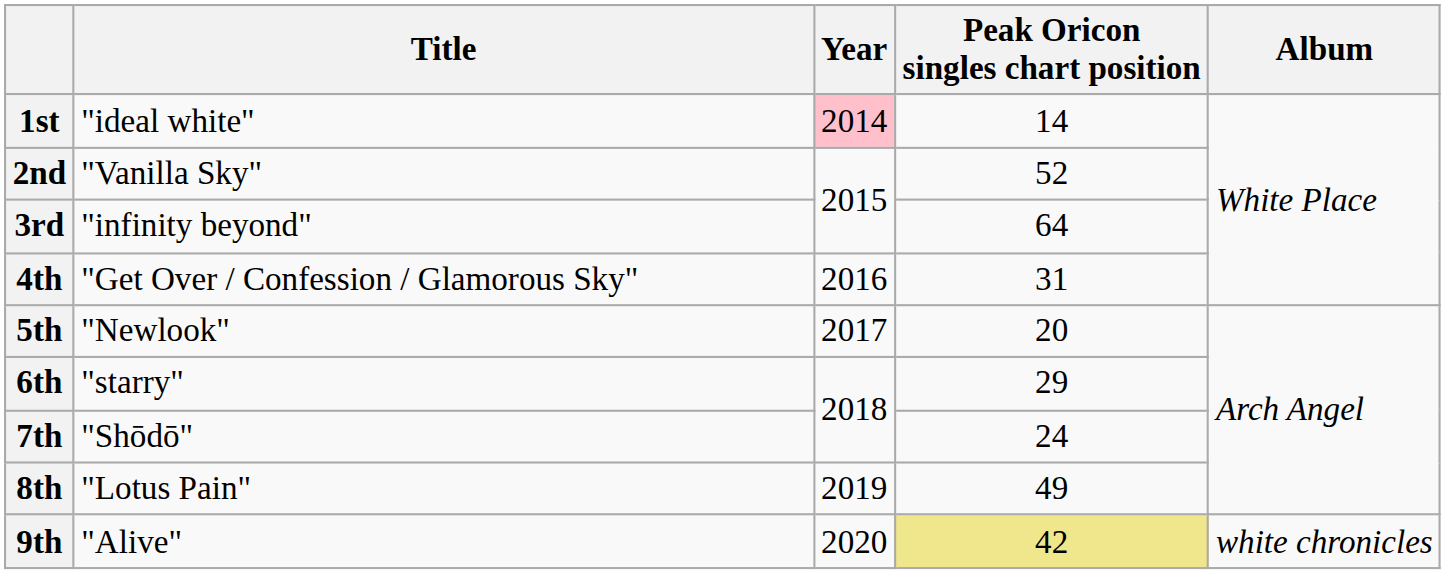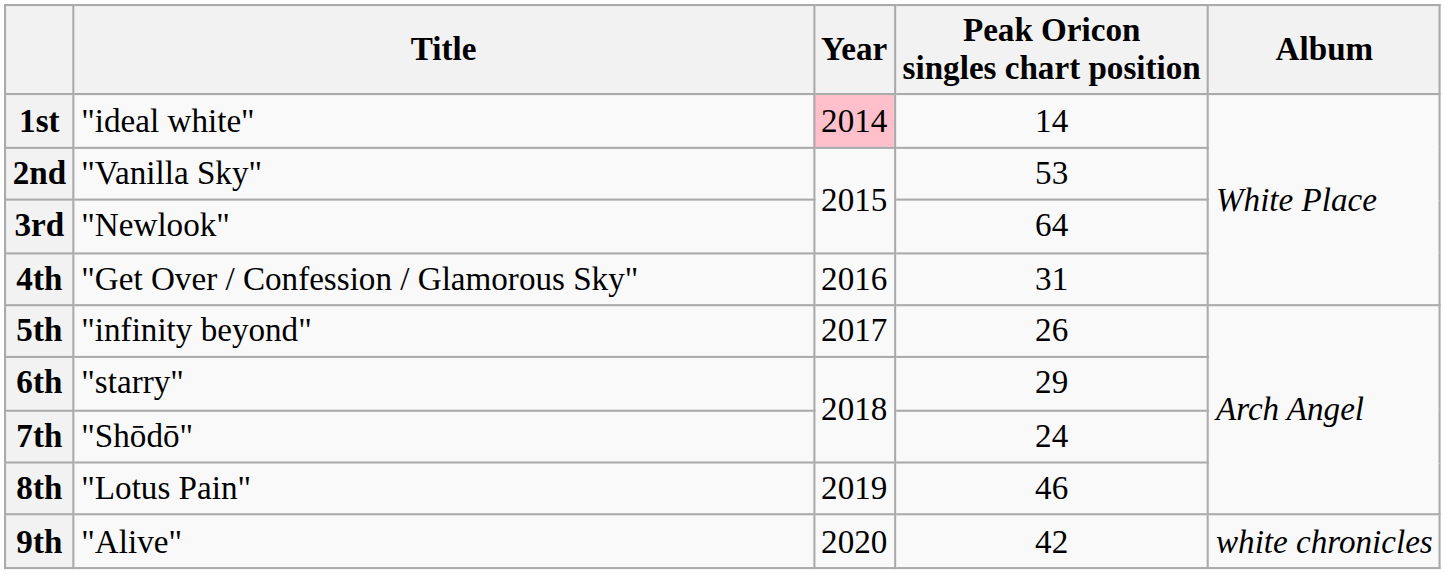2nd | Peak Oricon singles chart position: 52 -> 53
3rd | Title: "infinity beyond" -> "Newlook"
5th | Title: "Newlook" -> "infinity beyond"
5th | Peak Oricon singles chart position: 20 -> 26
8th | Peak Oricon singles chart position: 49 -> 46
9th | Peak Oricon singles chart position: khaki background -> no background
